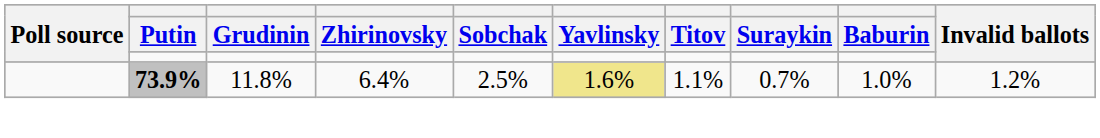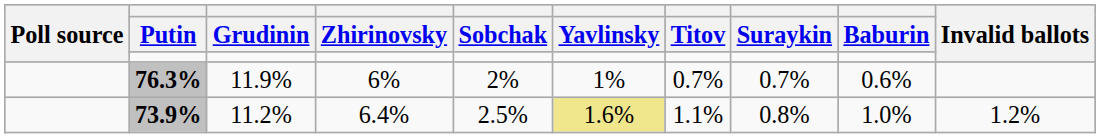+ row: 76.3% | 11.9% | 6% | 2% | 1% | 0.7% | 0.7% | 0.6%
73.9% | Grudinin: 11.8% -> 11.2%
73.9% | Suraykin: 0.7% -> 0.8%
